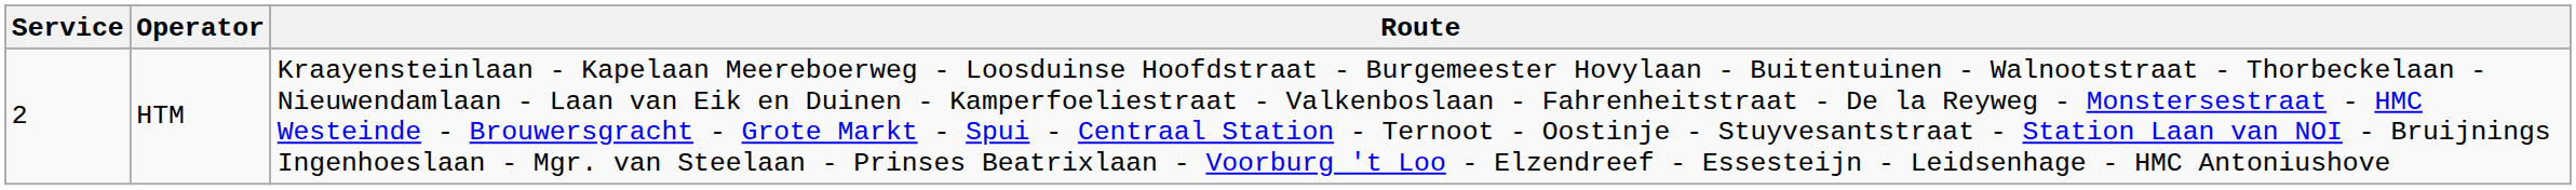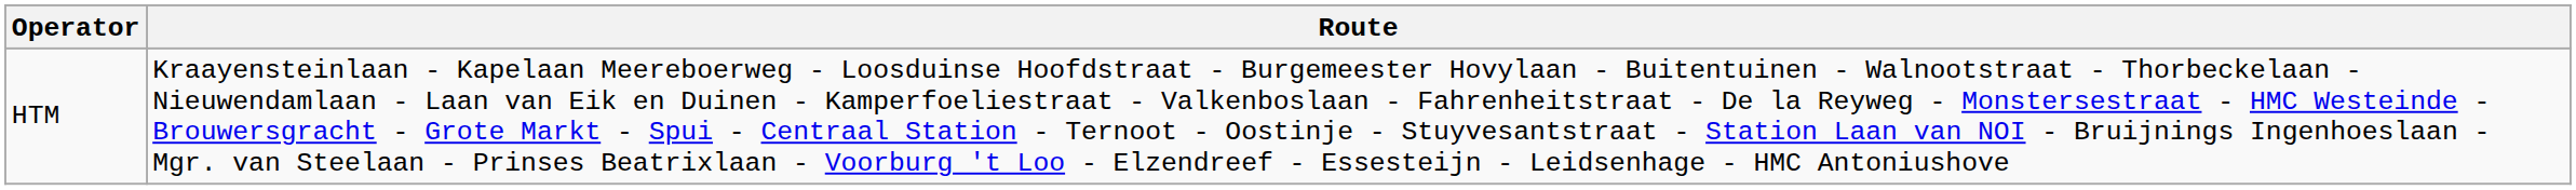- column: Service | 2
